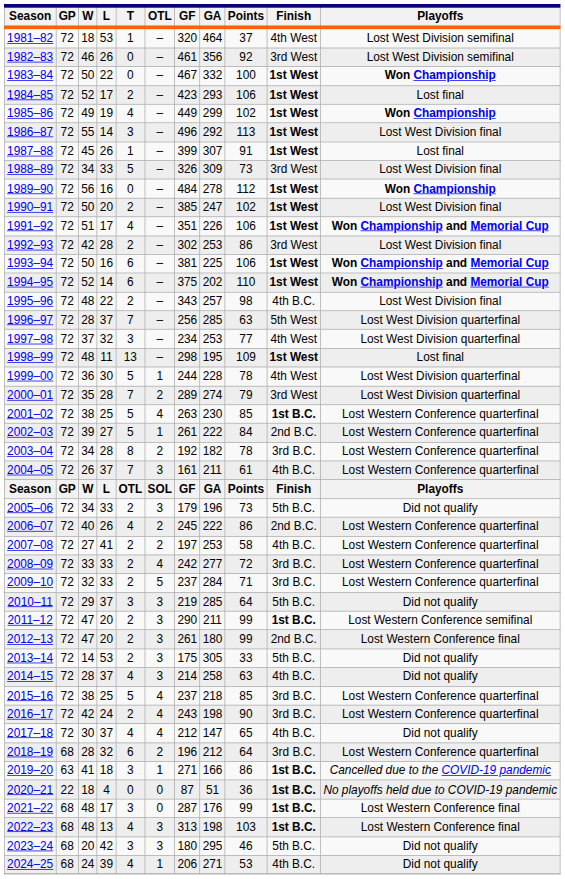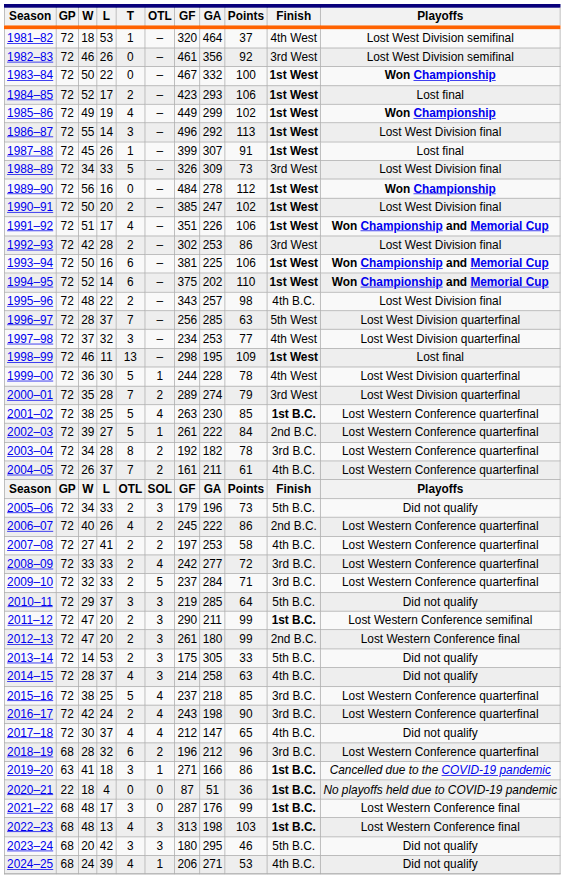1998–99 | W: 48 -> 46
2004–05 | OTL: 3 -> 2
2018–19 | Points: 64 -> 96
